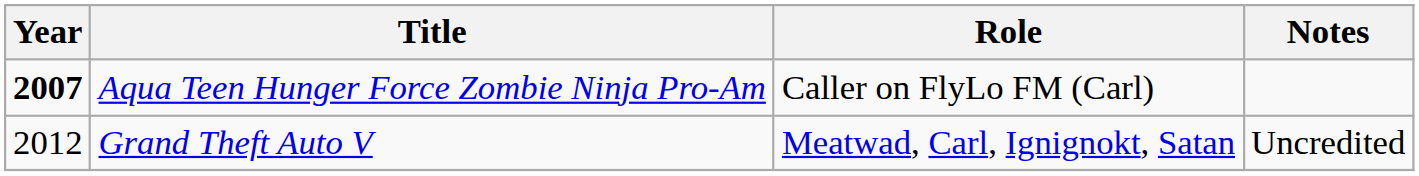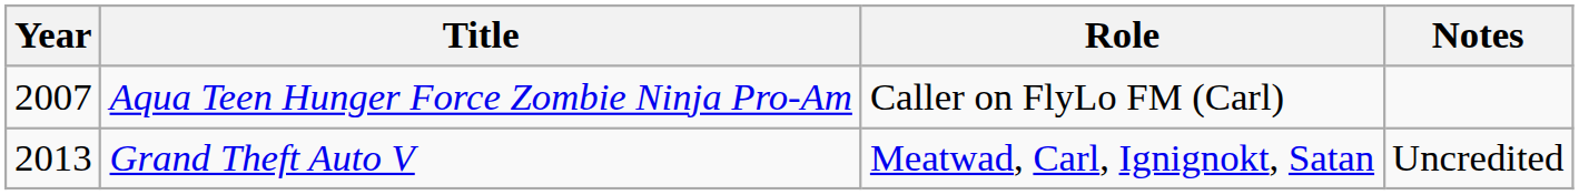Aqua Teen Hunger Force Zombie Ninja Pro-Am | Year: bold -> normal
Grand Theft Auto V | Year: 2012 -> 2013
